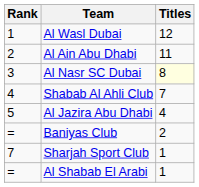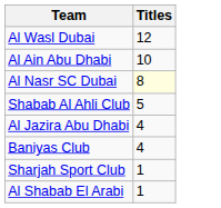- column: Rank | 1 | 2 | 3 | 4 | 5 | = | 7 | =
Al Ain Abu Dhabi | Titles: 11 -> 10
Shabab Al Ahli Club | Titles: 7 -> 5
Baniyas Club | Titles: 2 -> 4
